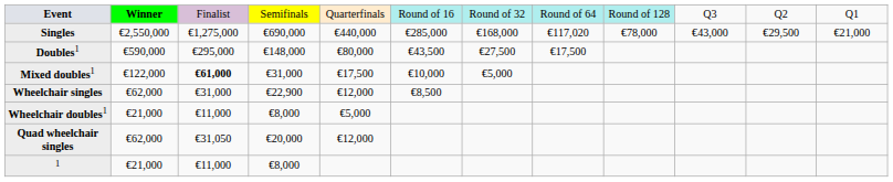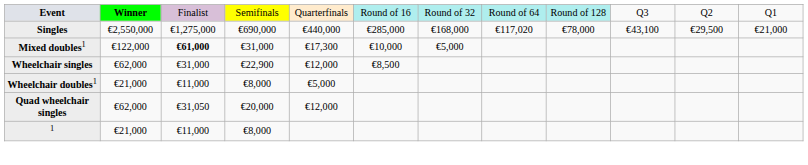Singles | column 10: €43,000 -> €43,100
- row: Doubles1 | €590,000 | €295,000 | €148,000 | €80,000 | €43,500 | €27,500 | €17,500
Mixed doubles1 | column 5: €17,500 -> €17,300
